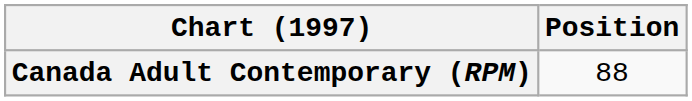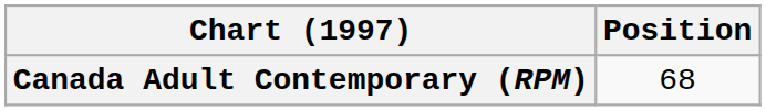Canada Adult Contemporary (RPM) | Position: 88 -> 68
